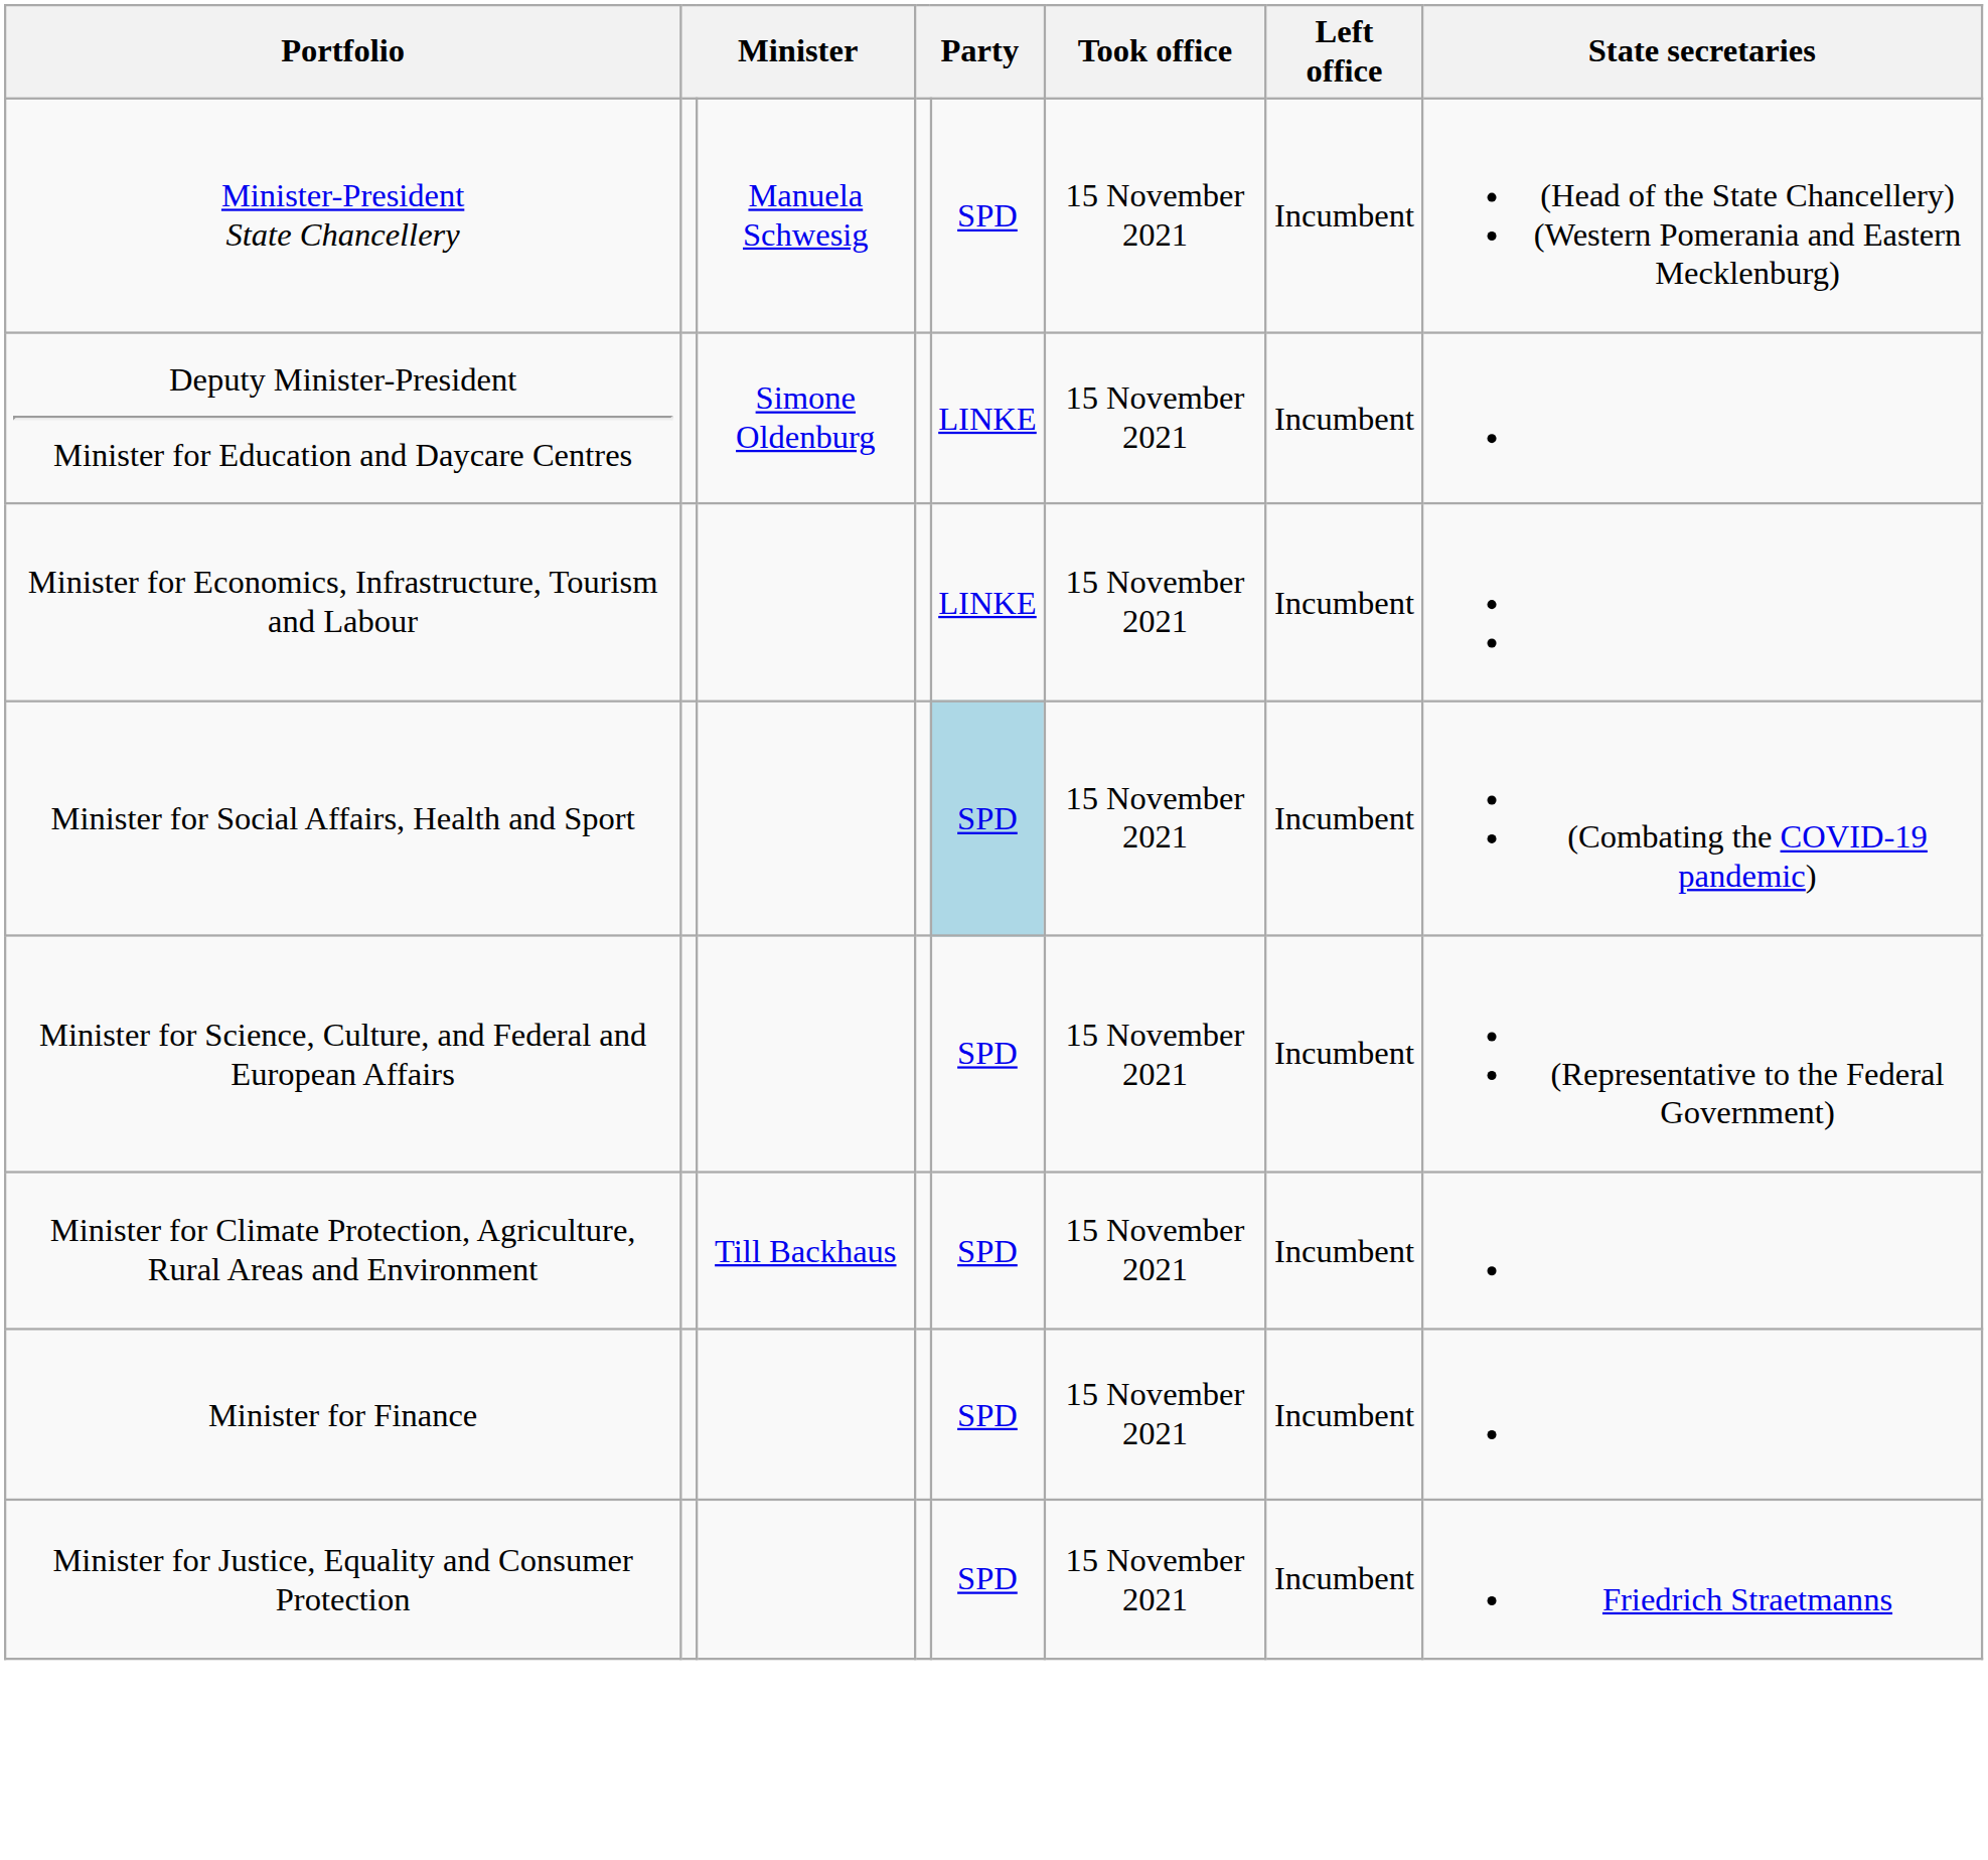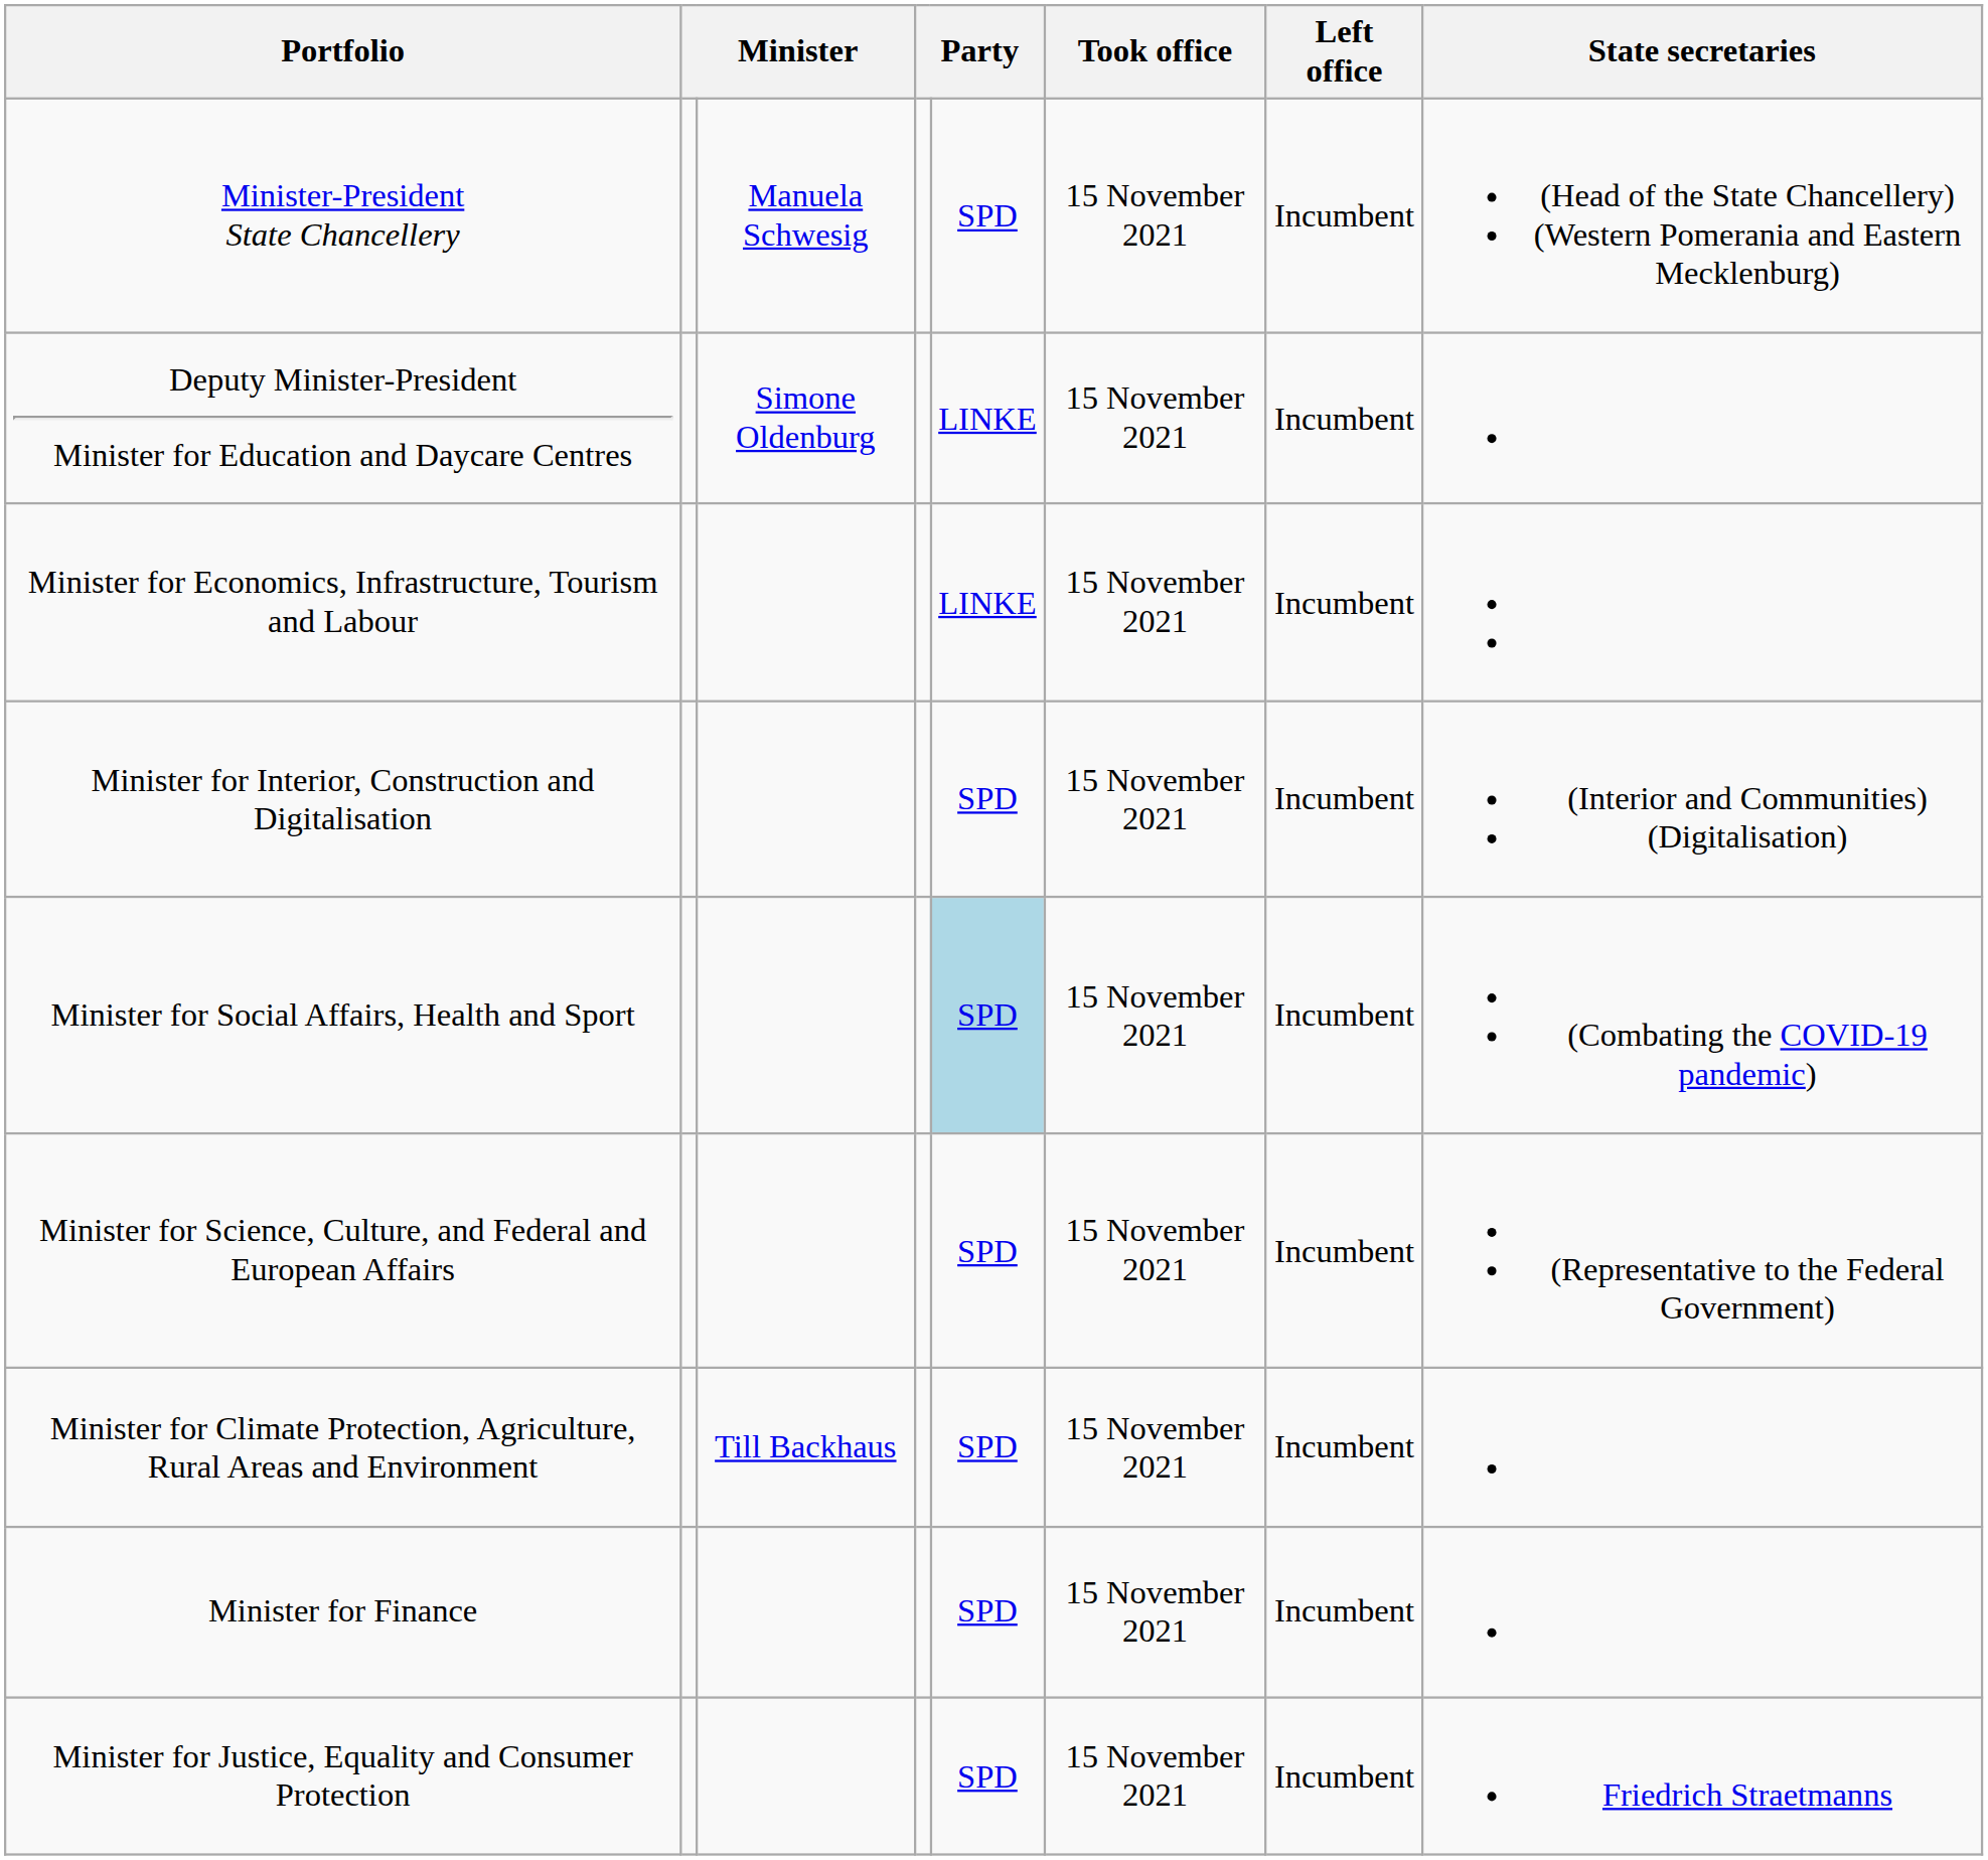+ row: Minister for Interior, Construction and Digitalisation | SPD | 15 November 2021 | Incumbent | (Interior and Communities) (Digitalisation)
